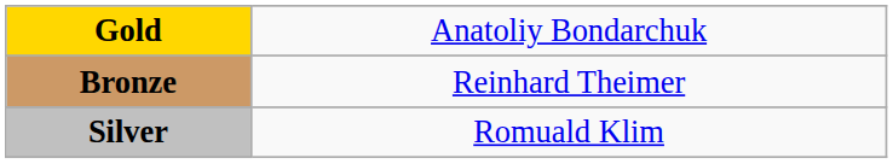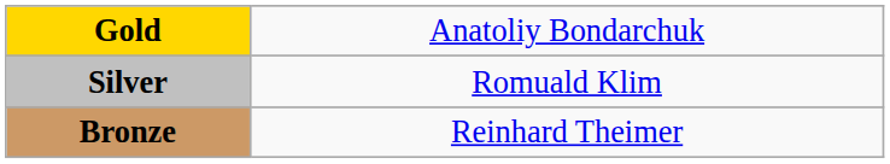rows swapped: Silver <-> Bronze
